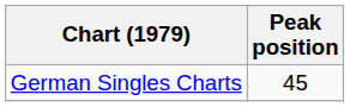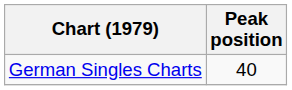German Singles Charts | Peak position: 45 -> 40
